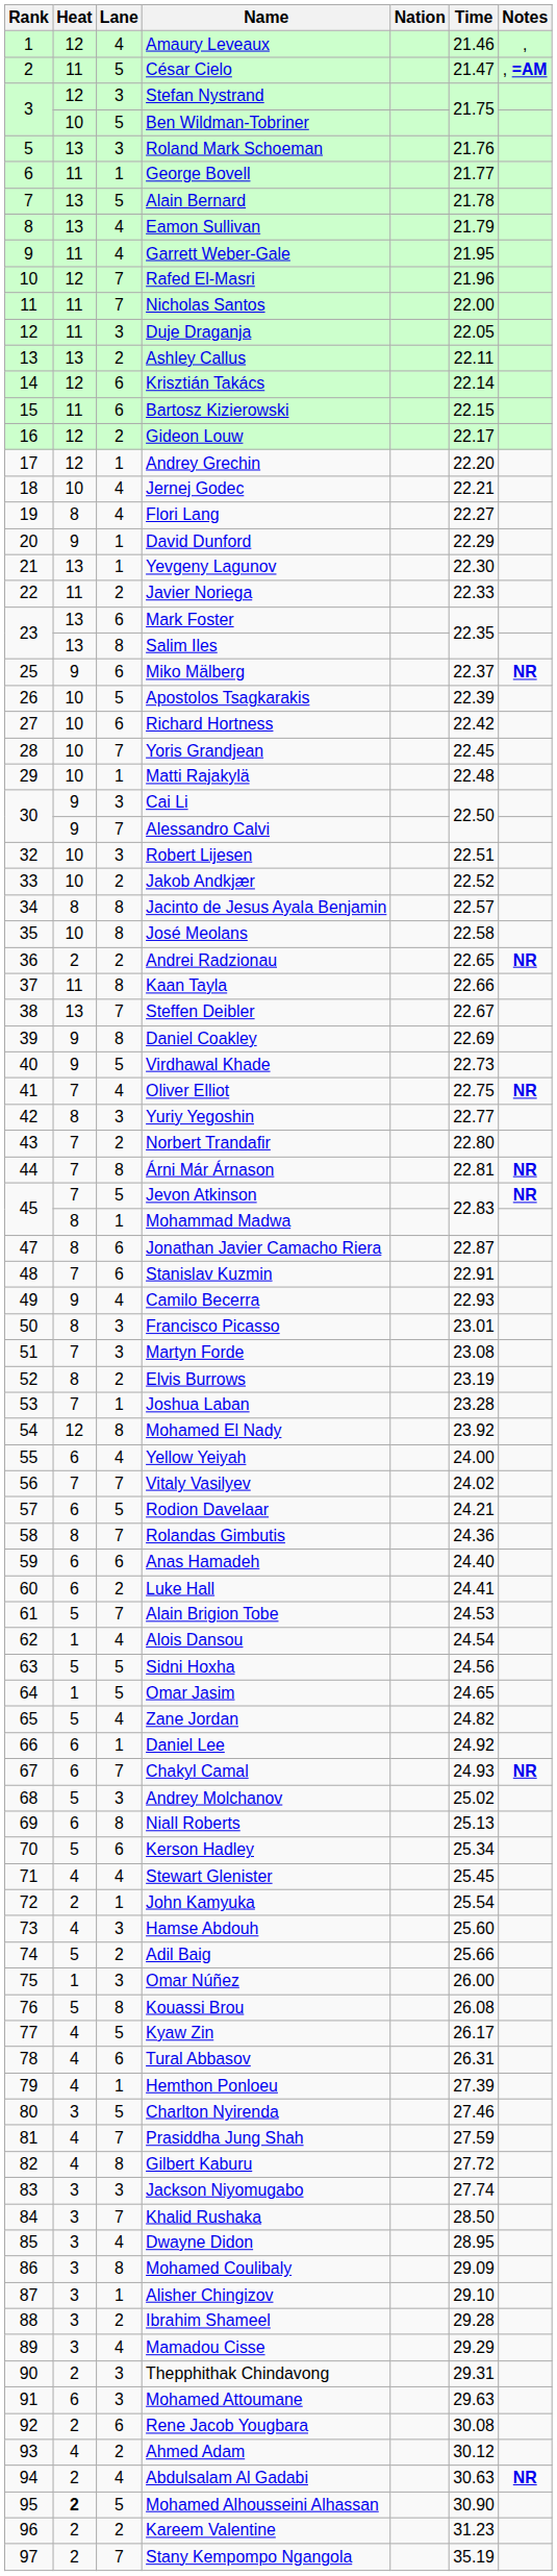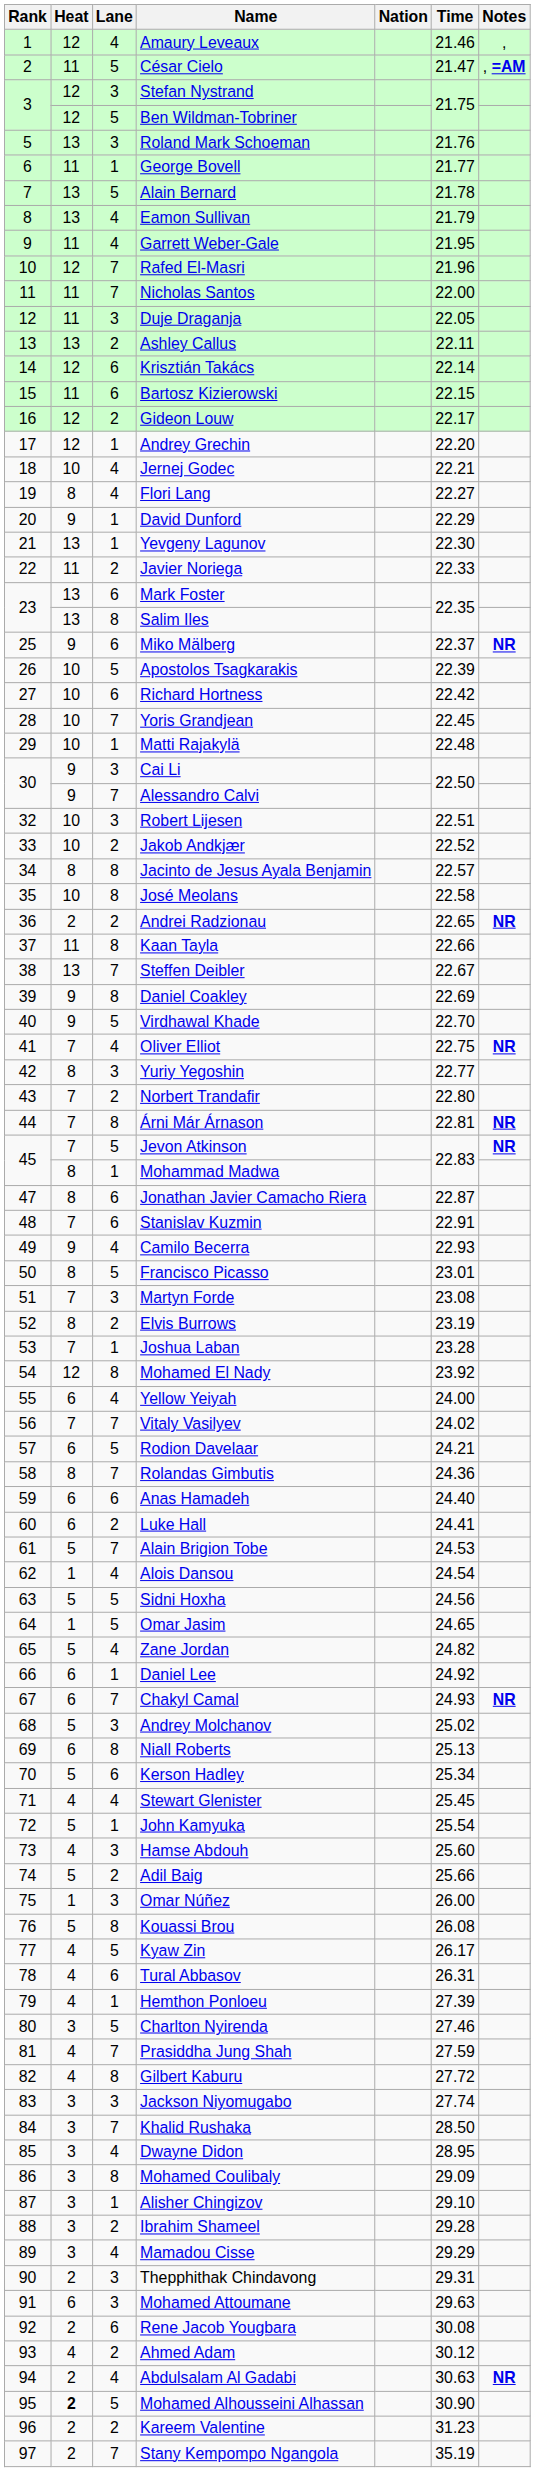Ben Wildman-Tobriner | Heat: 10 -> 12
Virdhawal Khade | Time: 22.73 -> 22.70
Francisco Picasso | Lane: 3 -> 5
John Kamyuka | Heat: 2 -> 5
